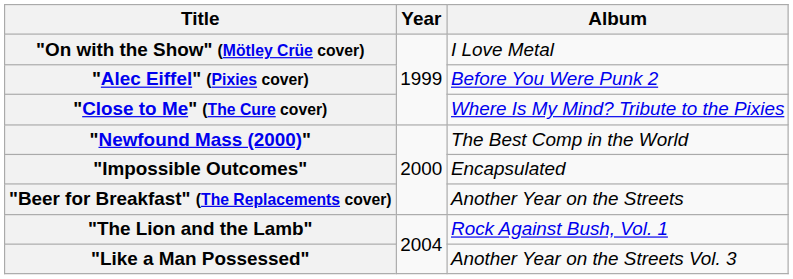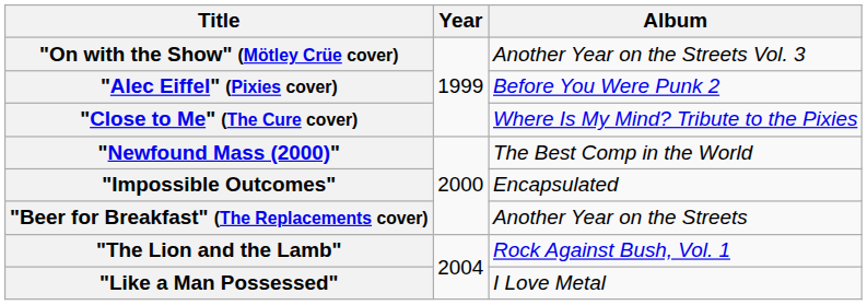"On with the Show" (Mötley Crüe cover) | Album: I Love Metal -> Another Year on the Streets Vol. 3
"Like a Man Possessed" | Album: Another Year on the Streets Vol. 3 -> I Love Metal
